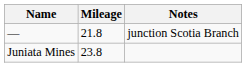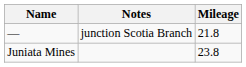columns swapped: Mileage <-> Notes
